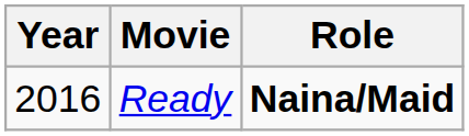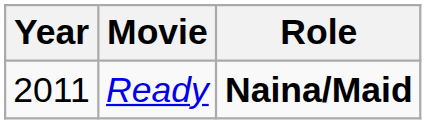Ready | Year: 2016 -> 2011
